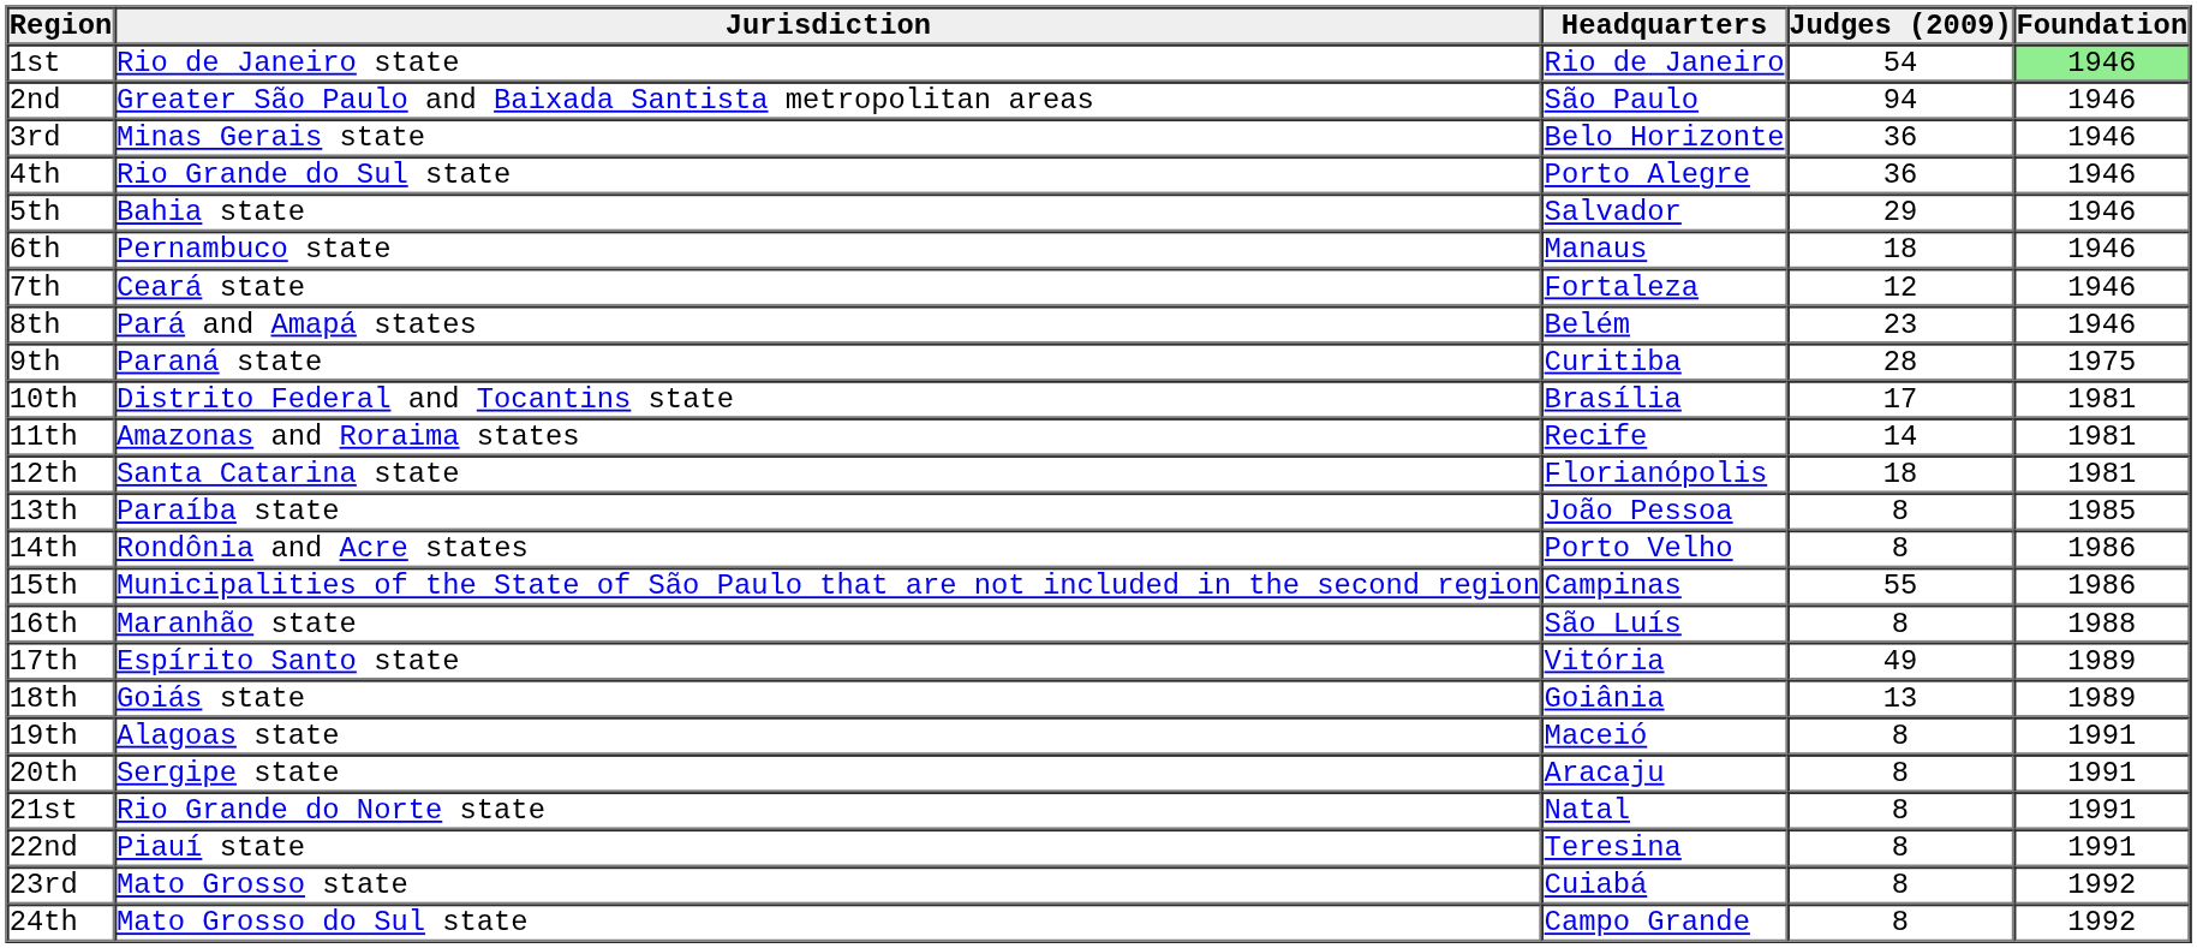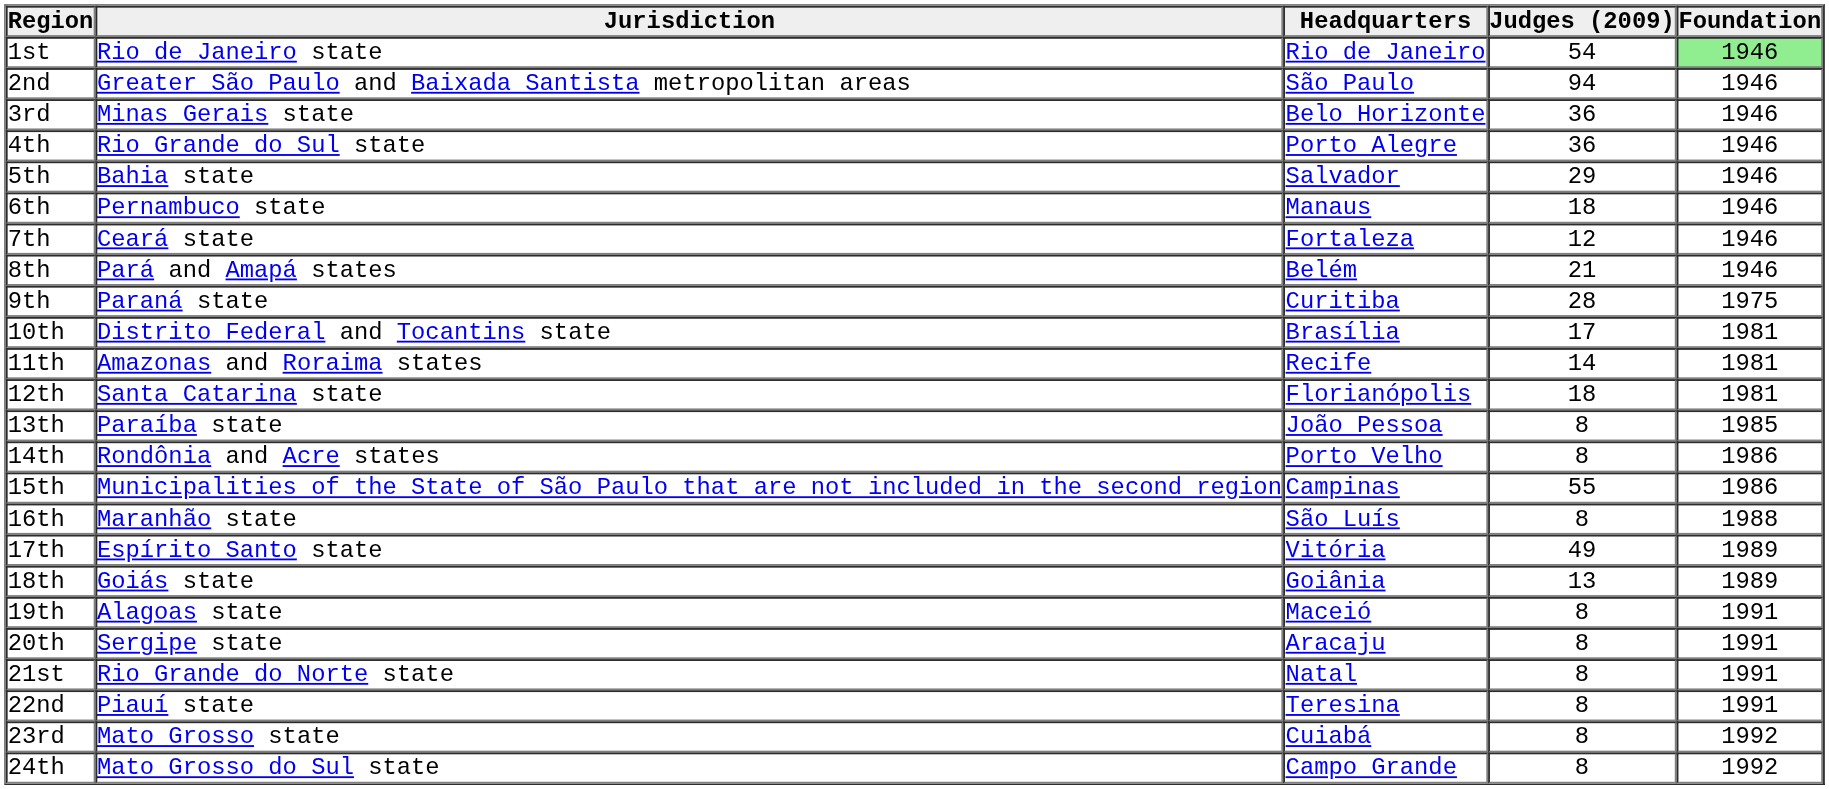8th | Judges (2009): 23 -> 21
